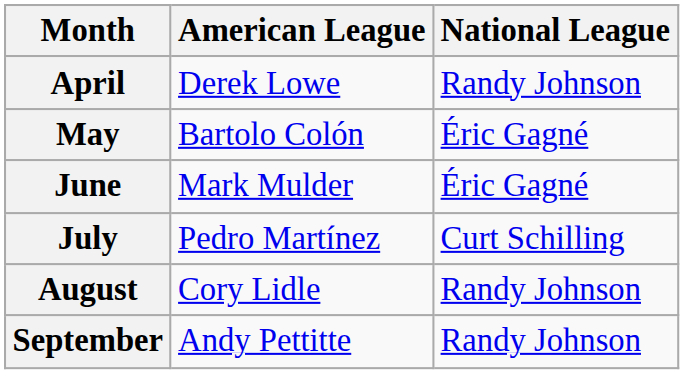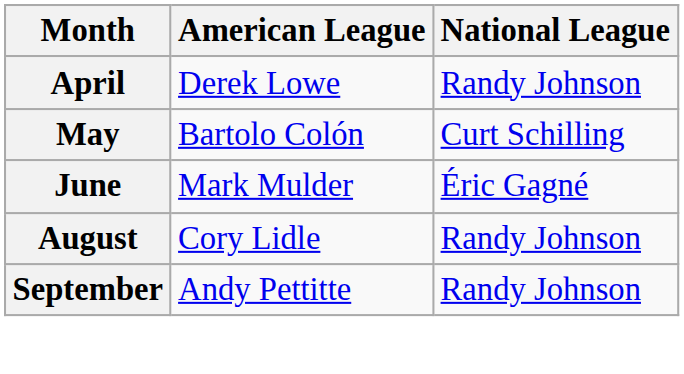May | National League: Éric Gagné -> Curt Schilling
- row: July | Pedro Martínez | Curt Schilling
